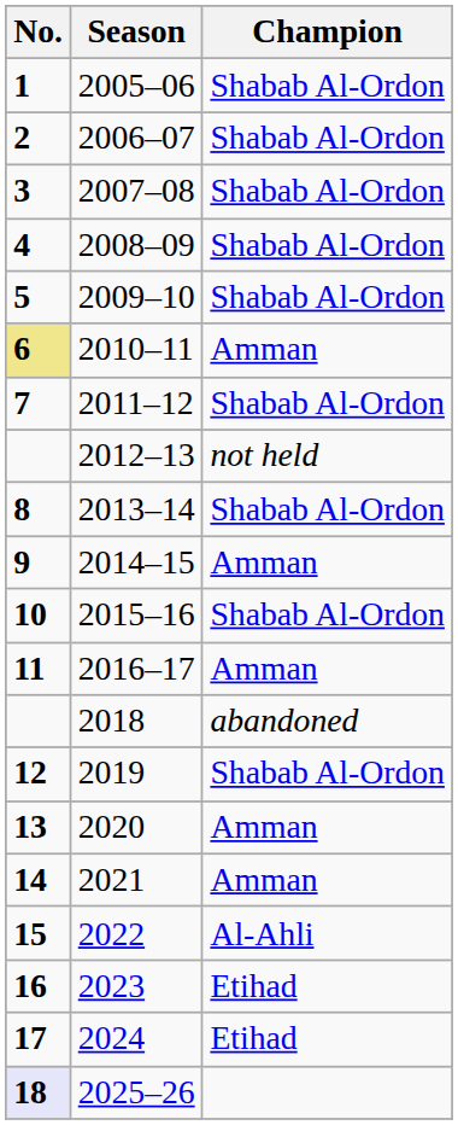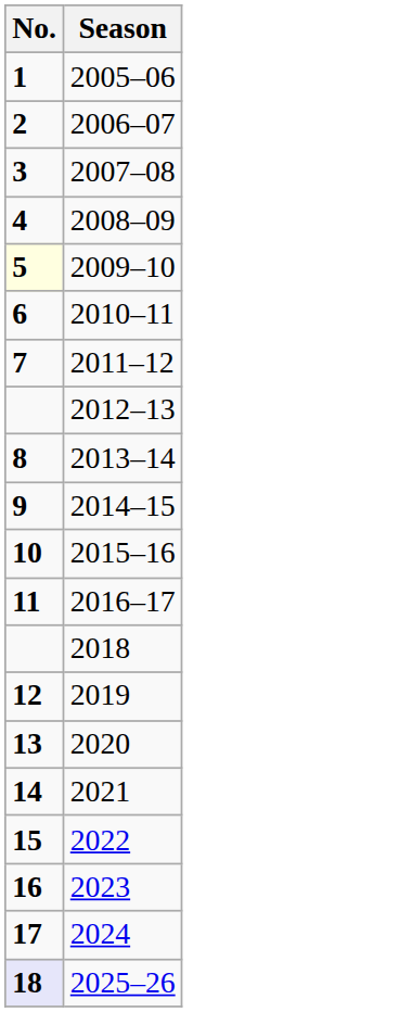- column: Champion | Shabab Al-Ordon | Shabab Al-Ordon | Shabab Al-Ordon | Shabab Al-Ordon | Shabab Al-Ordon | Amman | Shabab Al-Ordon | not held | Shabab Al-Ordon | Amman | Shabab Al-Ordon | Amman | abandoned | Shabab Al-Ordon | Amman | Amman | Al-Ahli | Etihad | Etihad
2009–10 | No.: no background -> lightyellow background
2010–11 | No.: khaki background -> no background
